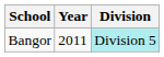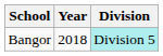Bangor | Year: 2011 -> 2018
